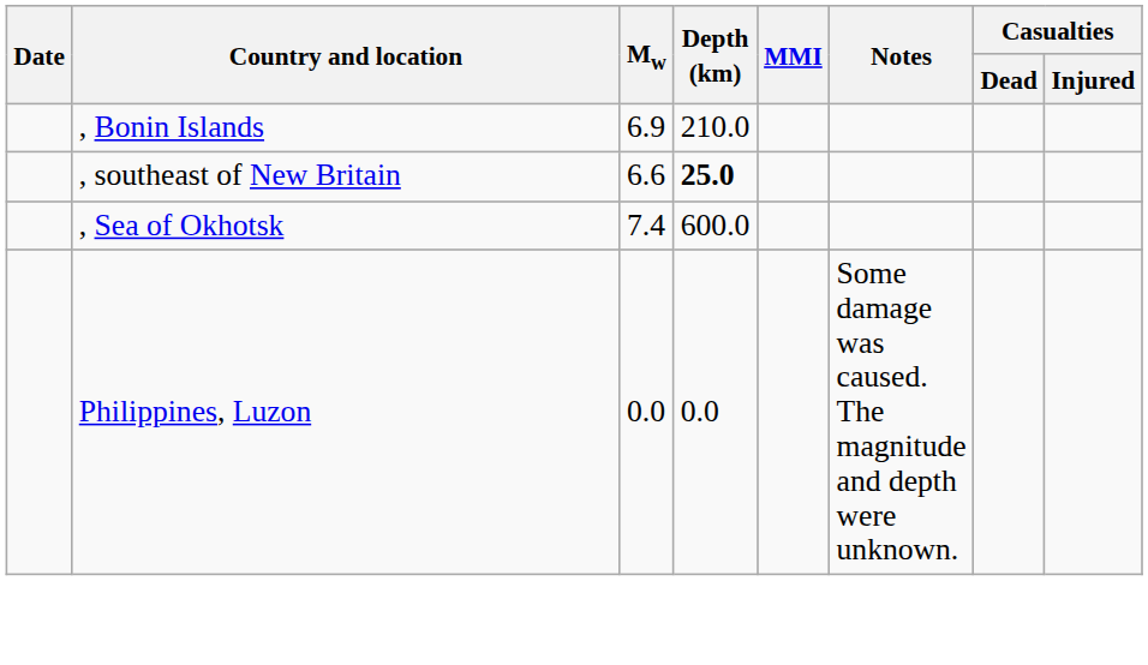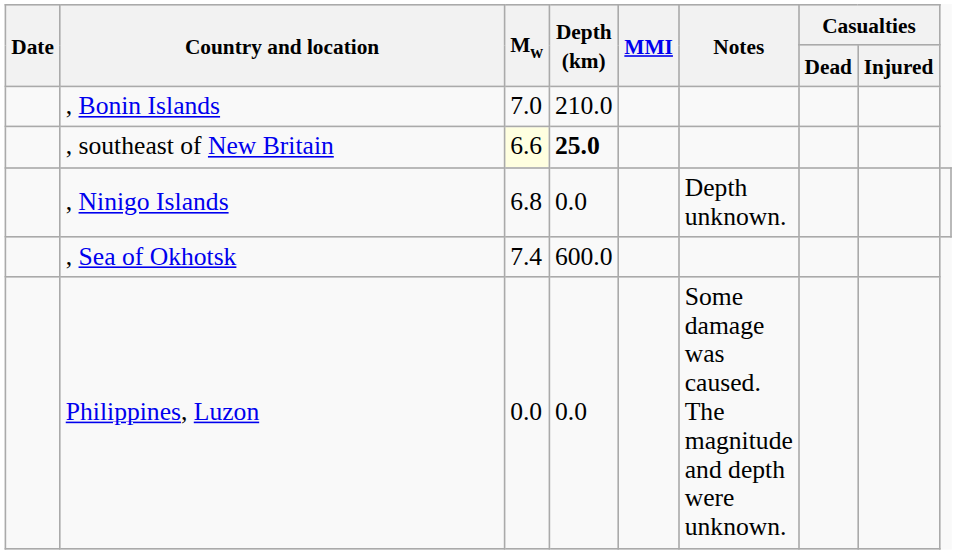, Bonin Islands | Mw: 6.9 -> 7.0
, southeast of New Britain | Mw: no background -> lightyellow background
+ row: , Ninigo Islands | 6.8 | 0.0 | Depth unknown.
